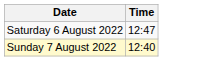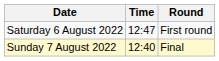+ column: Round | First round | Final
